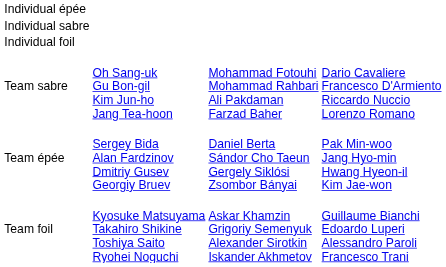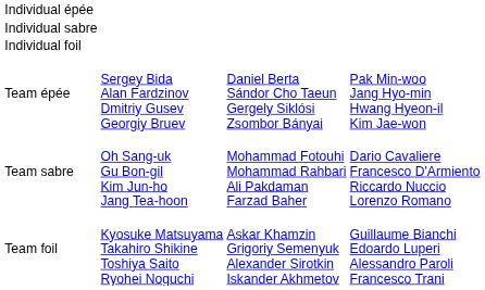rows swapped: Team épée <-> Team sabre
